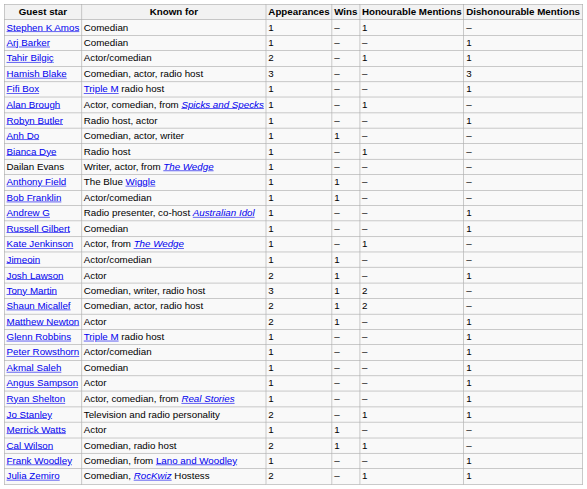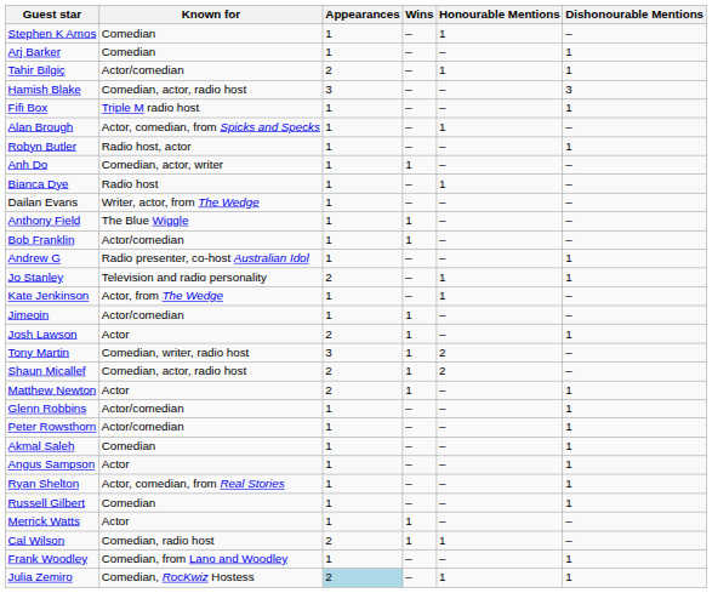rows swapped: Russell Gilbert <-> Jo Stanley
Glenn Robbins | Known for: Triple M radio host -> Actor/comedian
Julia Zemiro | Appearances: no background -> lightblue background
